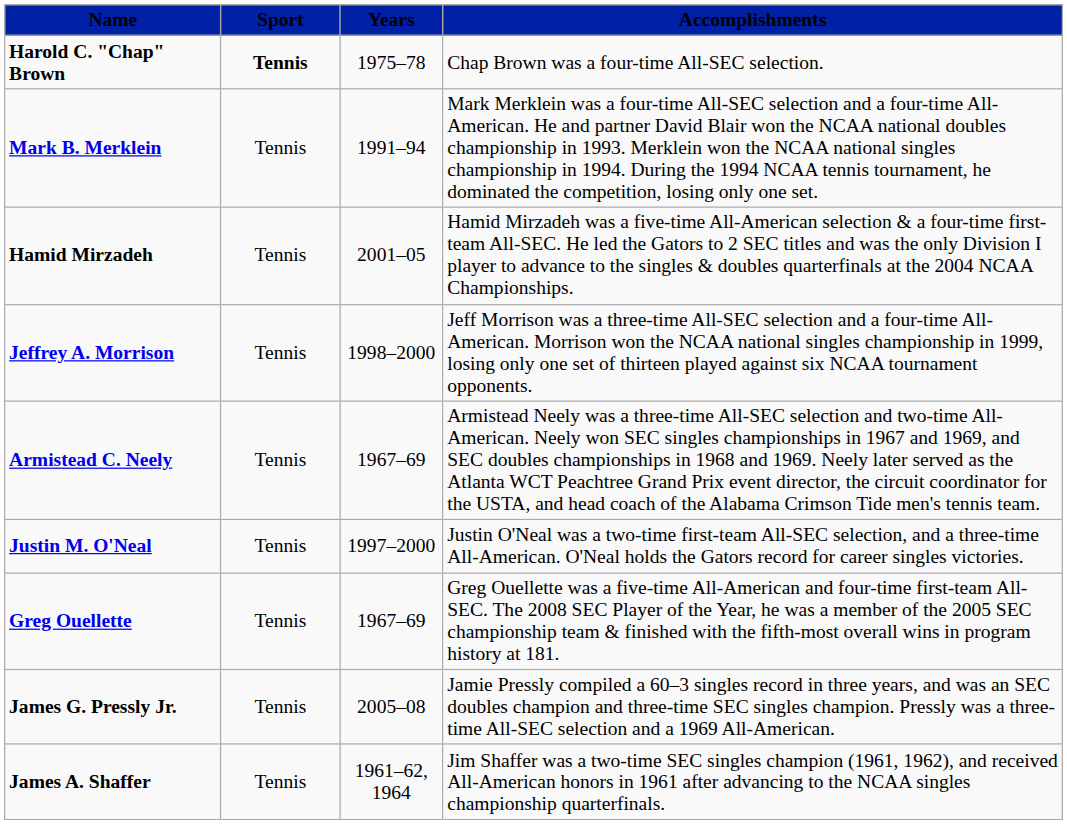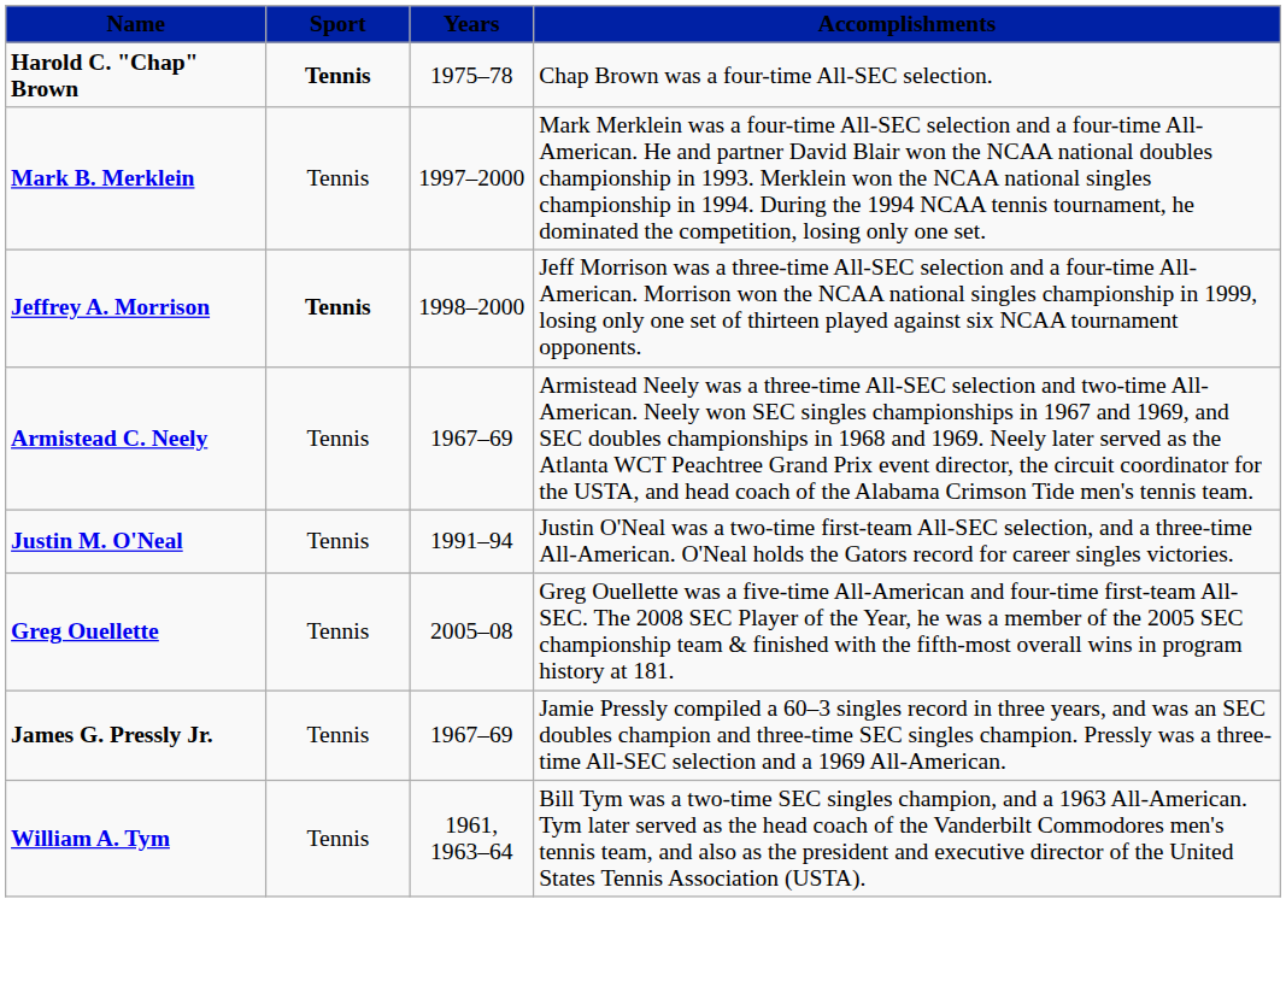Mark B. Merklein | Years: 1991–94 -> 1997–2000
- row: Hamid Mirzadeh | Tennis | 2001–05 | Hamid Mirzadeh was a five-time All-American selection & a four-time first-team All-SEC. He led the Gators to 2 SEC titles and was the only Division I player to advance to the singles & doubles quarterfinals at the 2004 NCAA Championships.
Jeffrey A. Morrison | Sport: normal -> bold
Justin M. O'Neal | Years: 1997–2000 -> 1991–94
Greg Ouellette | Years: 1967–69 -> 2005–08
James G. Pressly Jr. | Years: 2005–08 -> 1967–69
- row: James A. Shaffer | Tennis | 1961–62, 1964 | Jim Shaffer was a two-time SEC singles champion (1961, 1962), and received All-American honors in 1961 after advancing to the NCAA singles championship quarterfinals.
+ row: William A. Tym | Tennis | 1961, 1963–64 | Bill Tym was a two-time SEC singles champion, and a 1963 All-American. Tym later served as the head coach of the Vanderbilt Commodores men's tennis team, and also as the president and executive director of the United States Tennis Association (USTA).
